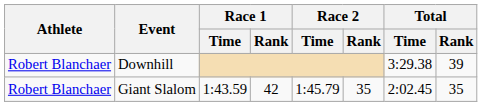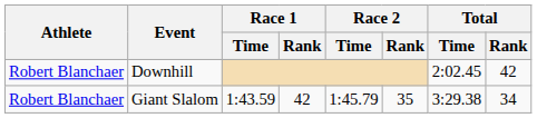Downhill | Total / Time: 3:29.38 -> 2:02.45
Downhill | Total / Rank: 39 -> 42
Giant Slalom | Total / Time: 2:02.45 -> 3:29.38
Giant Slalom | Total / Rank: 35 -> 34
